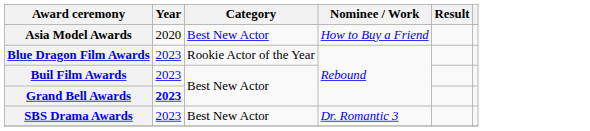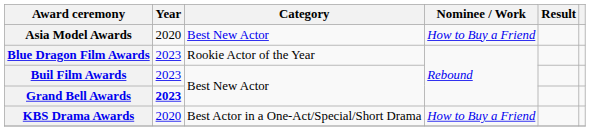+ row: KBS Drama Awards | 2020 | Best Actor in a One-Act/Special/Short Drama | How to Buy a Friend
- row: SBS Drama Awards | 2023 | Best New Actor | Dr. Romantic 3
